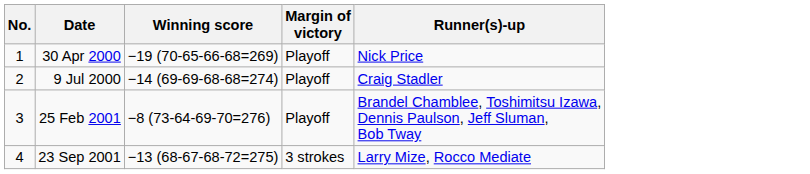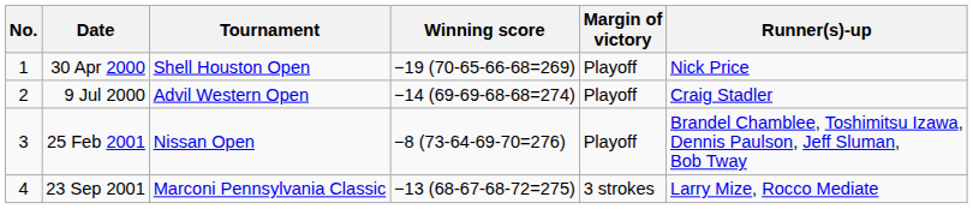+ column: Tournament | Shell Houston Open | Advil Western Open | Nissan Open | Marconi Pennsylvania Classic
